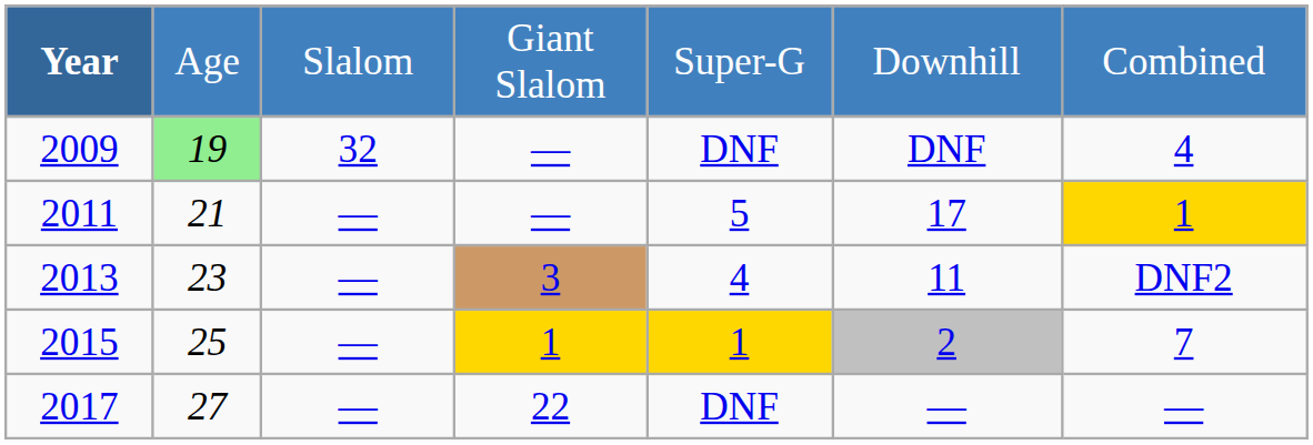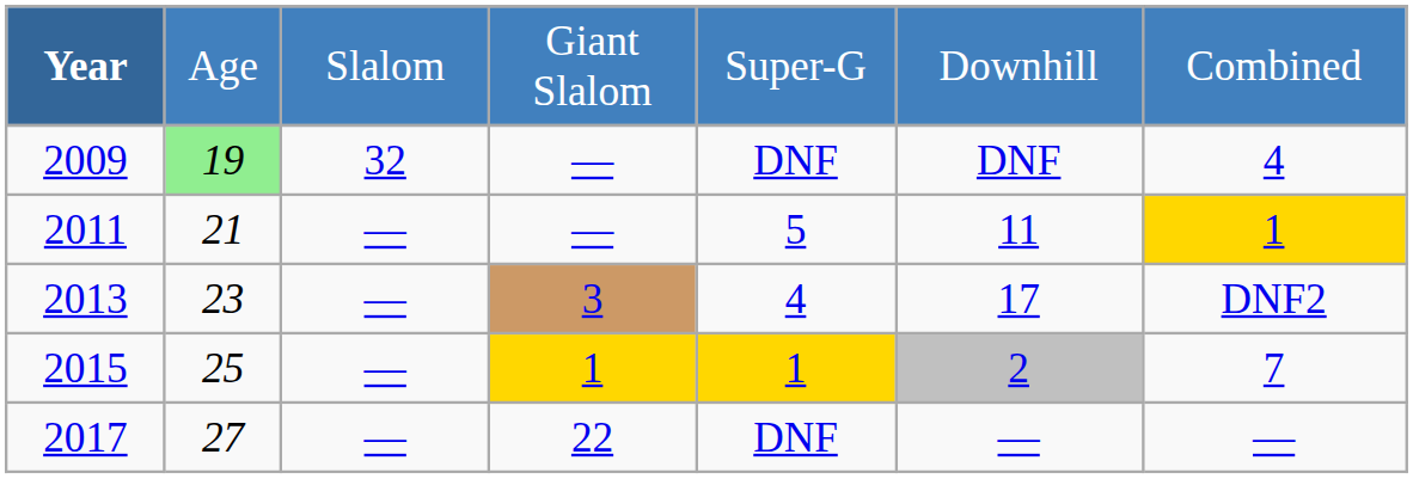2011 | column 6: 17 -> 11
2013 | column 6: 11 -> 17
